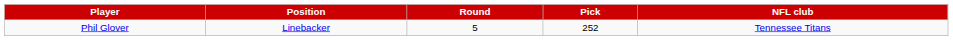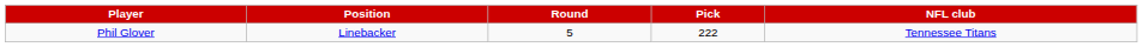Phil Glover | Pick: 252 -> 222
